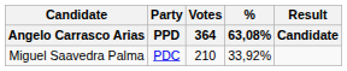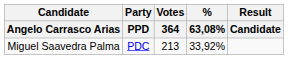Miguel Saavedra Palma | Votes / 364: 210 -> 213
